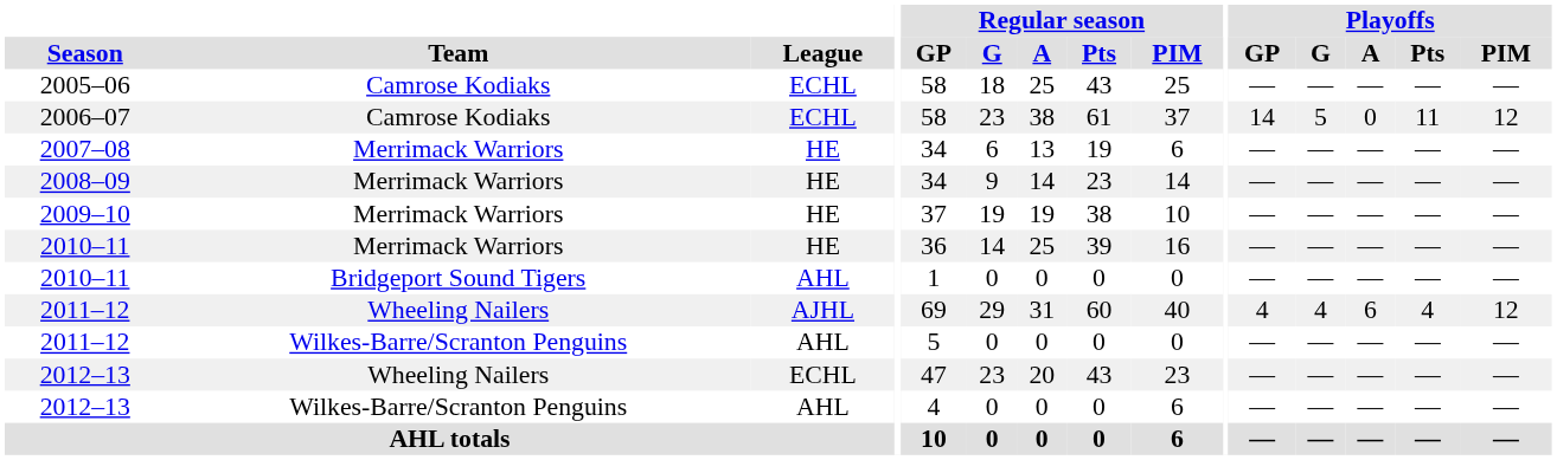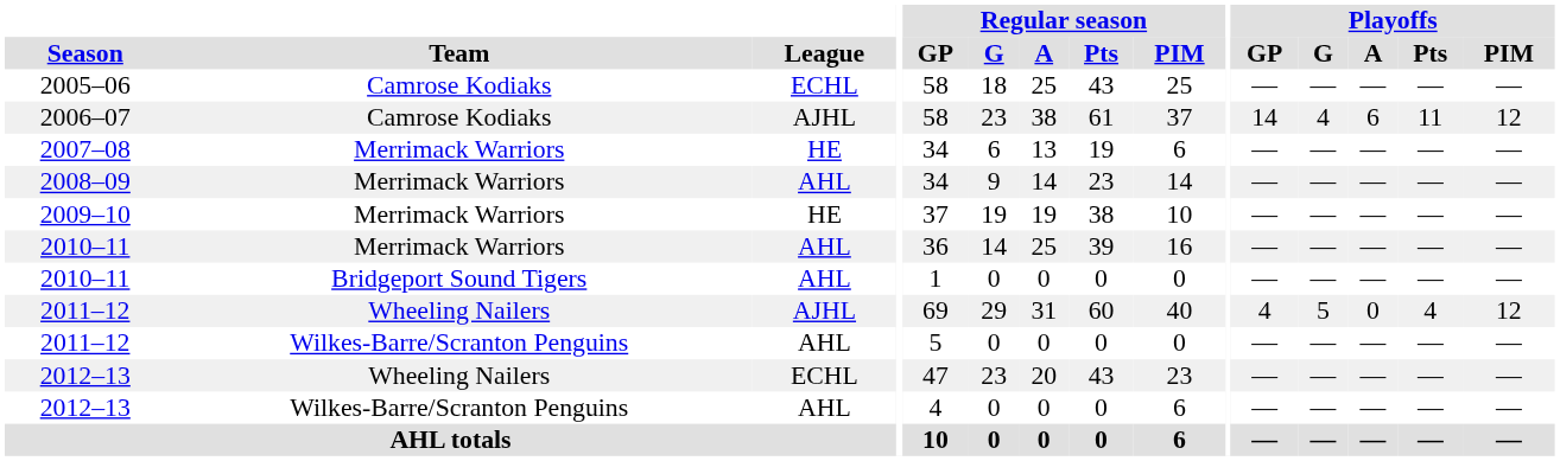2006–07 | League: ECHL -> AJHL
2006–07 | Playoffs / G: 5 -> 4
2006–07 | Playoffs / A: 0 -> 6
2008–09 | League: HE -> AHL
2010–11 / Merrimack Warriors | League: HE -> AHL
2011–12 / Wheeling Nailers | Playoffs / G: 4 -> 5
2011–12 / Wheeling Nailers | Playoffs / A: 6 -> 0
